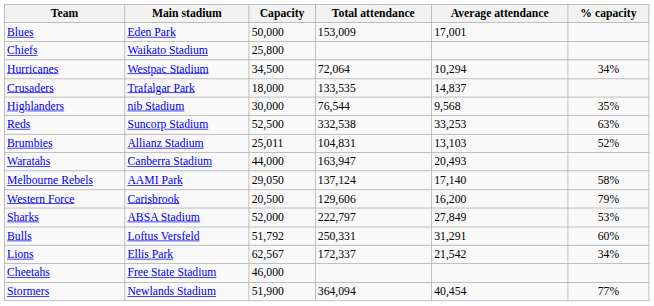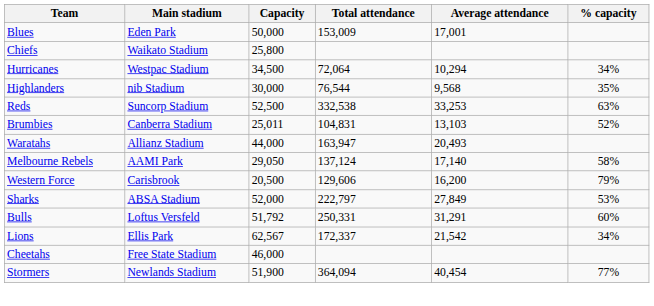- row: Crusaders | Trafalgar Park | 18,000 | 133,535 | 14,837
Brumbies | Main stadium: Allianz Stadium -> Canberra Stadium
Waratahs | Main stadium: Canberra Stadium -> Allianz Stadium
